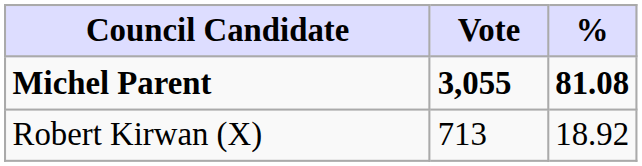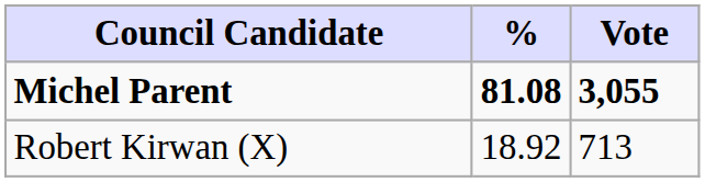columns swapped: Vote <-> %
